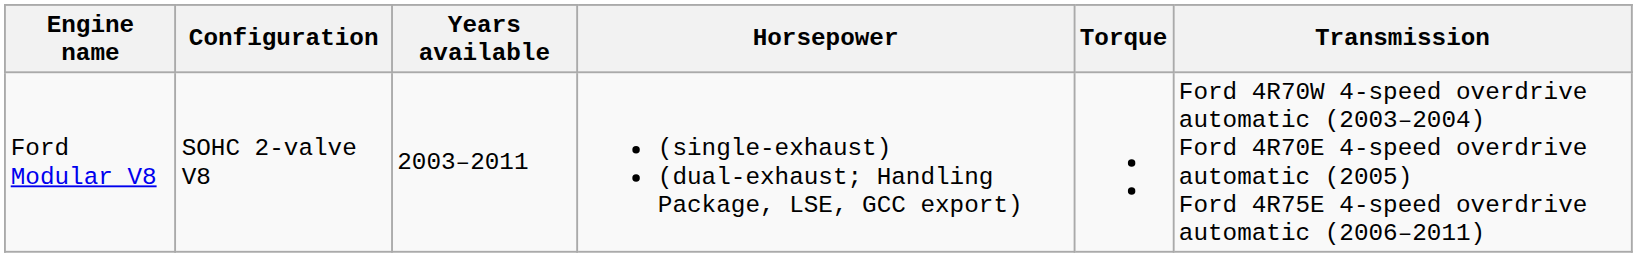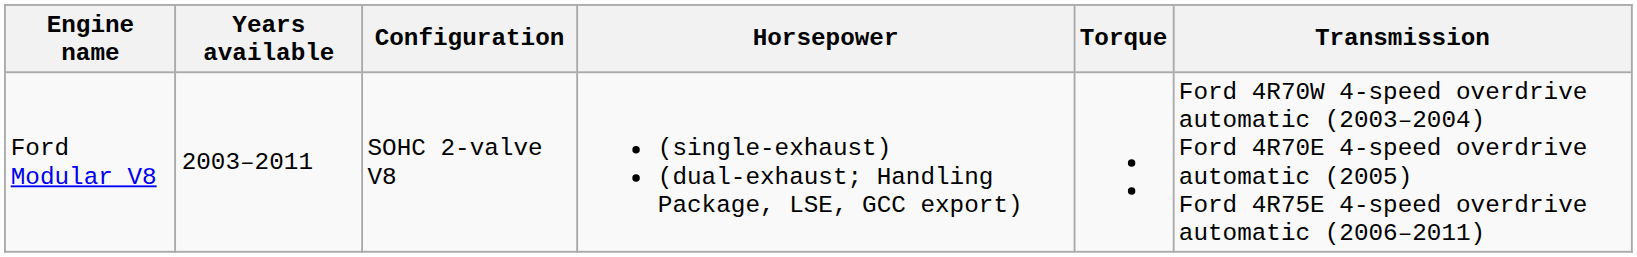columns swapped: Years available <-> Configuration
